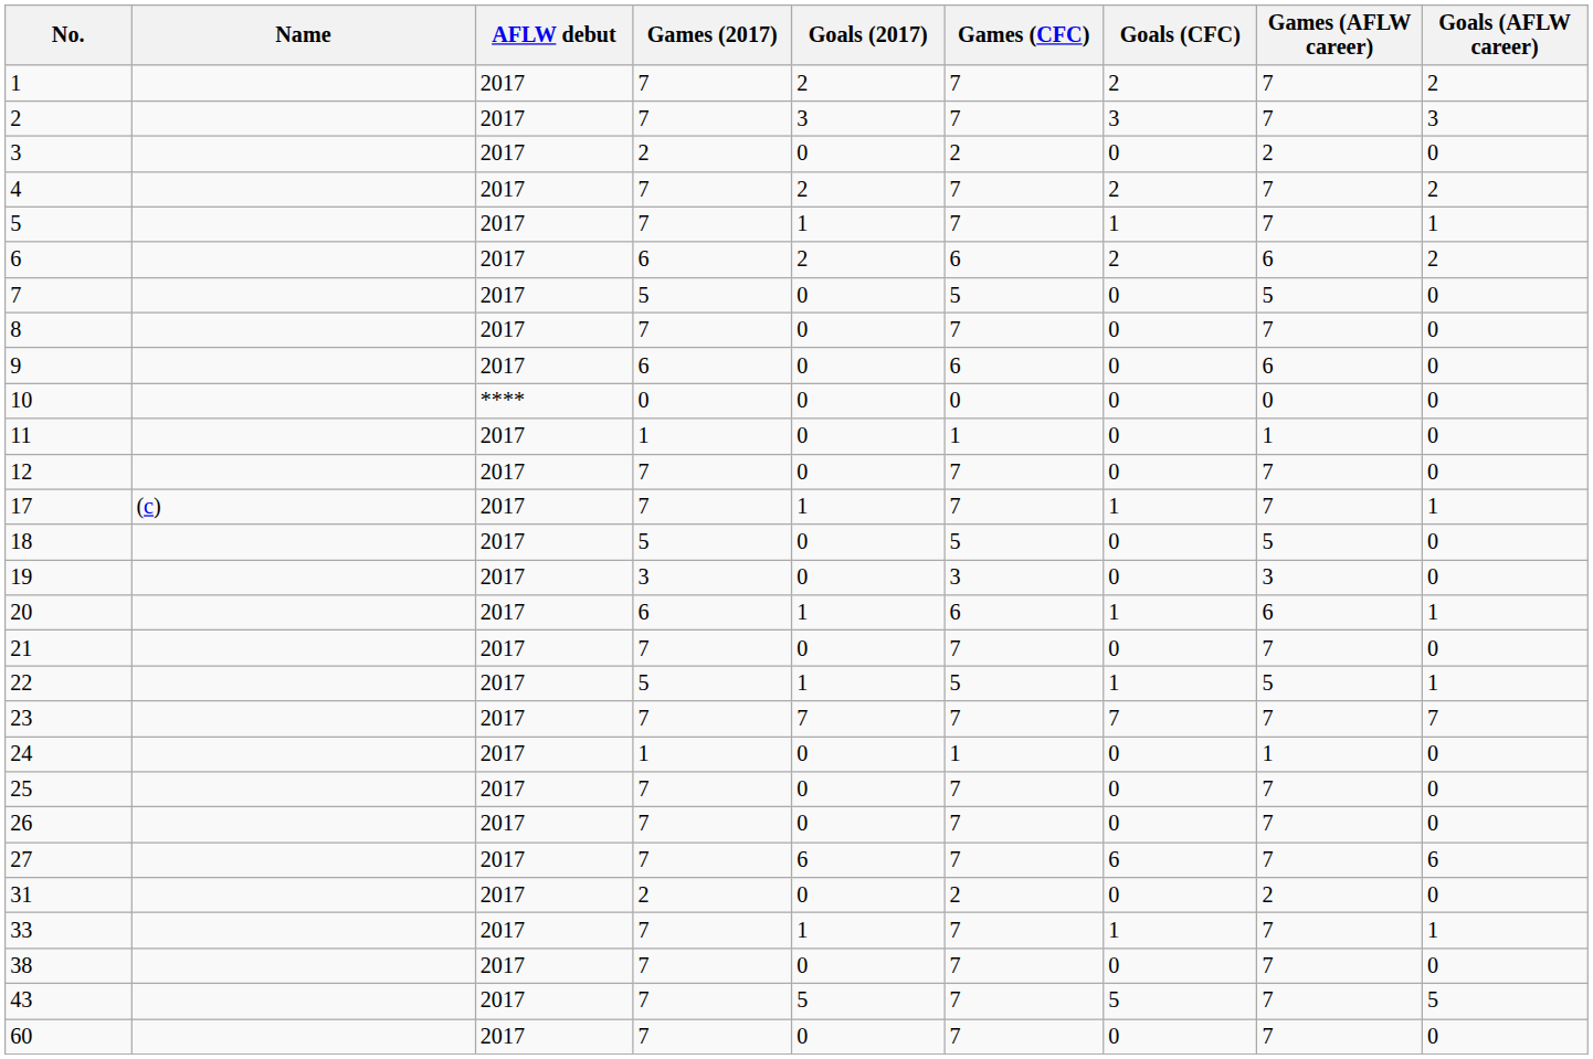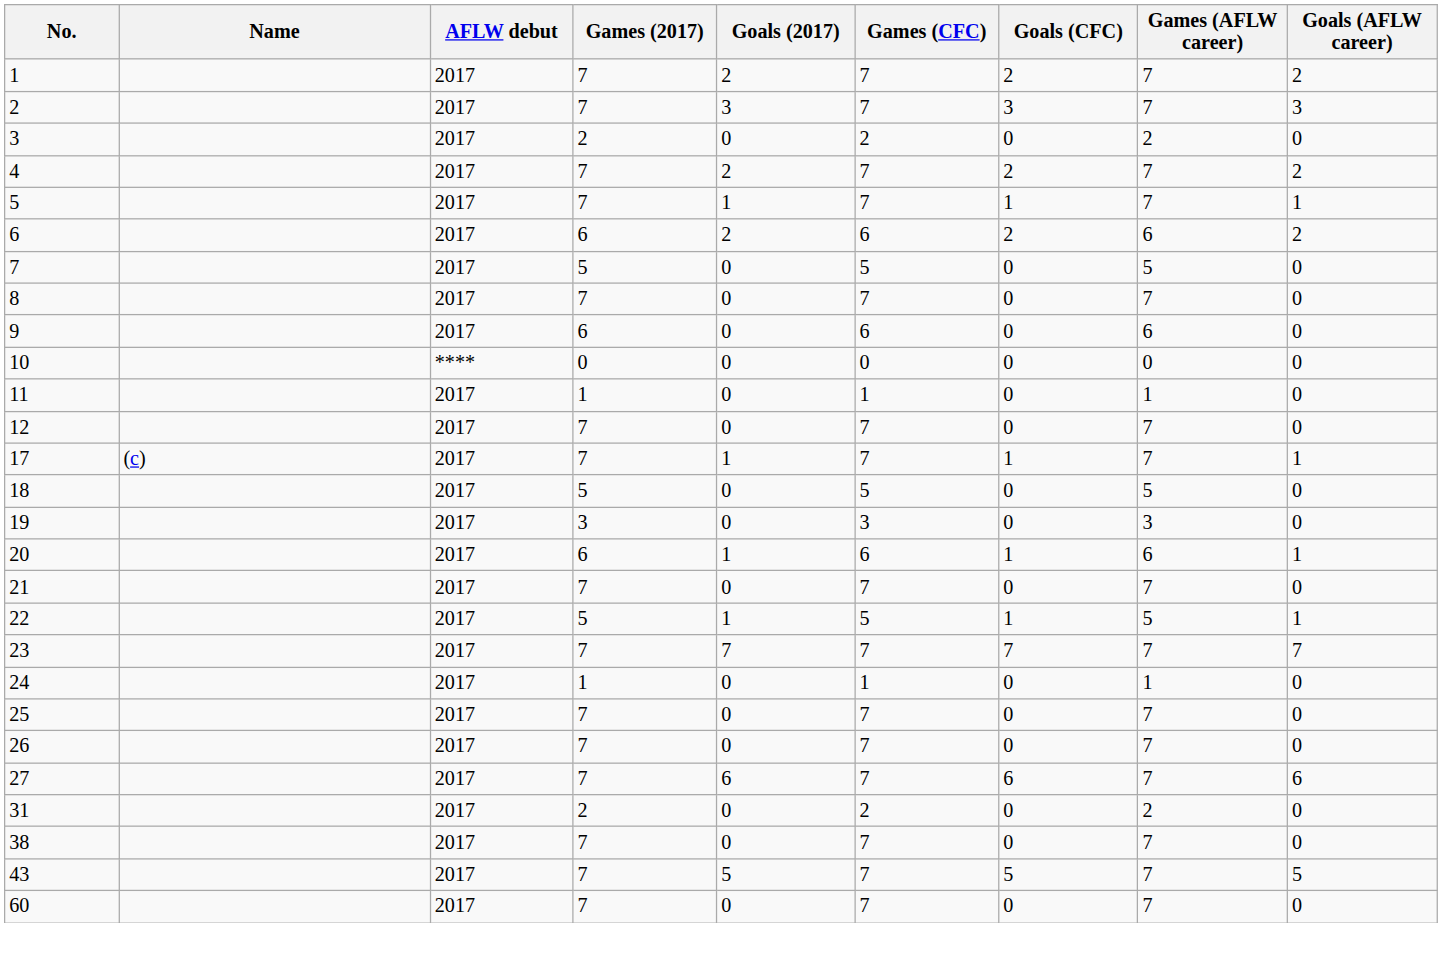- row: 33 | 2017 | 7 | 1 | 7 | 1 | 7 | 1
